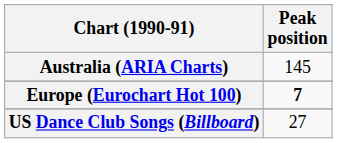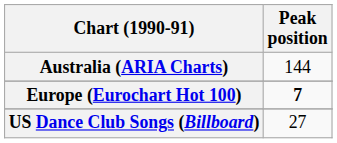Australia (ARIA Charts) | Peak position: 145 -> 144
